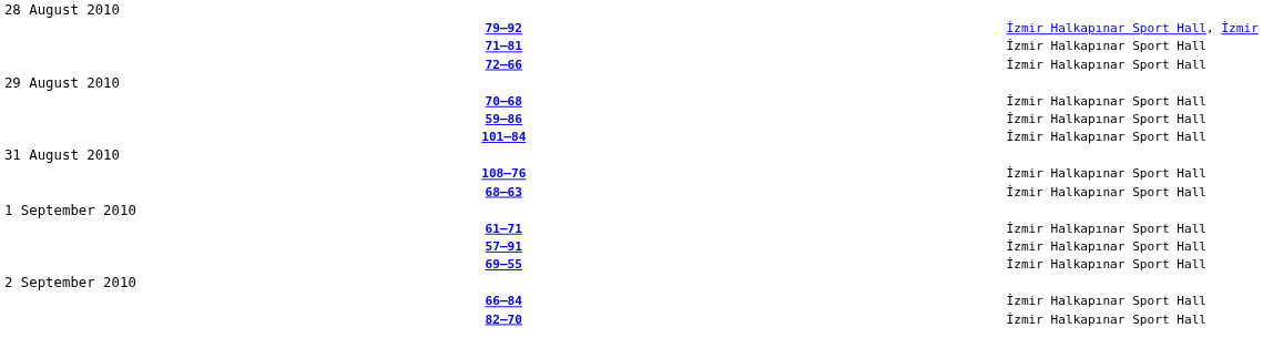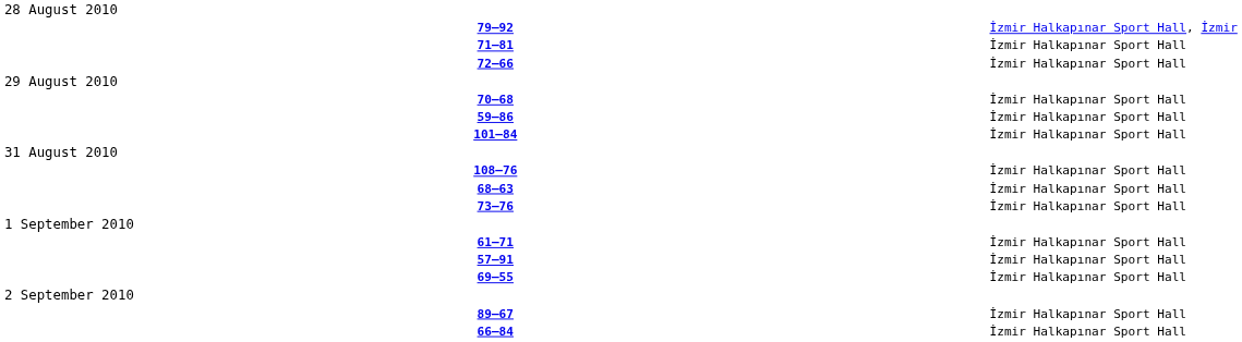+ row: 73–76 | İzmir Halkapınar Sport Hall
+ row: 89–67 | İzmir Halkapınar Sport Hall
- row: 82–70 | İzmir Halkapınar Sport Hall
